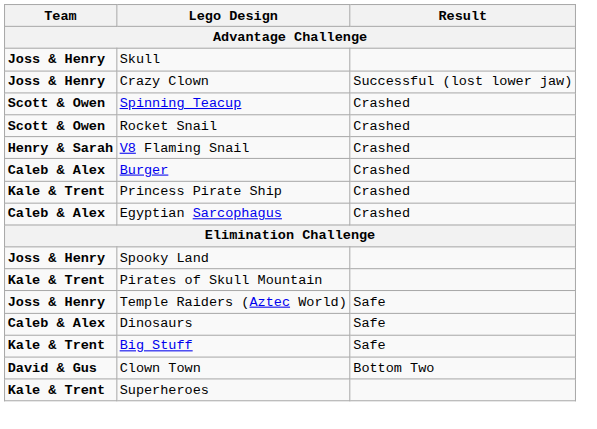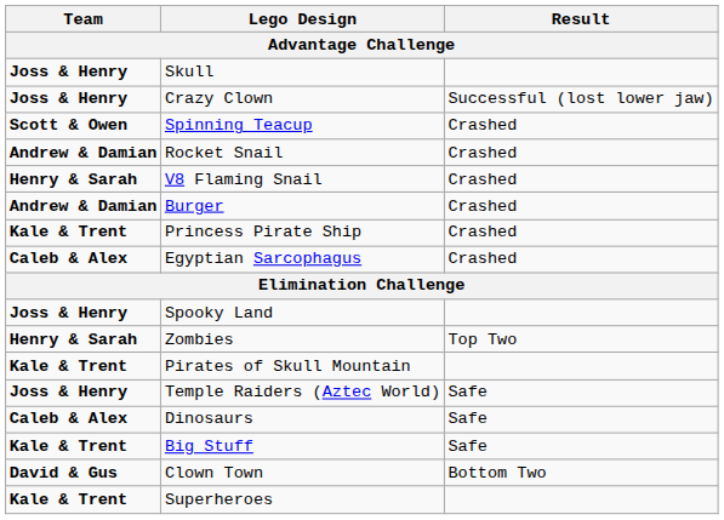Rocket Snail | Team: Scott & Owen -> Andrew & Damian
Burger | Team: Caleb & Alex -> Andrew & Damian
+ row: Henry & Sarah | Zombies | Top Two
